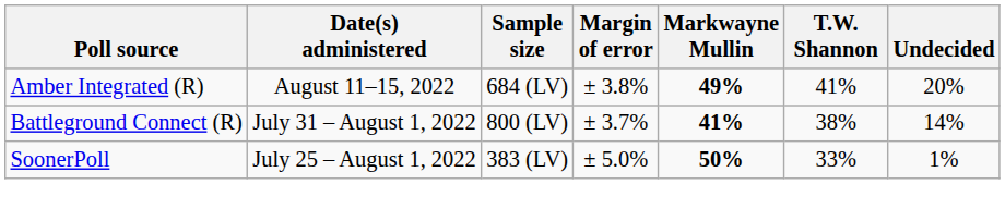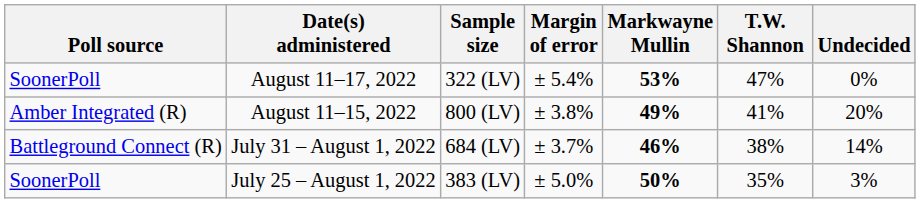+ row: SoonerPoll | August 11–17, 2022 | 322 (LV) | ± 5.4% | 53% | 47% | 0%
August 11–15, 2022 | Sample size: 684 (LV) -> 800 (LV)
July 31 – August 1, 2022 | Sample size: 800 (LV) -> 684 (LV)
July 31 – August 1, 2022 | Markwayne Mullin: 41% -> 46%
July 25 – August 1, 2022 | T.W. Shannon: 33% -> 35%
July 25 – August 1, 2022 | Undecided: 1% -> 3%
